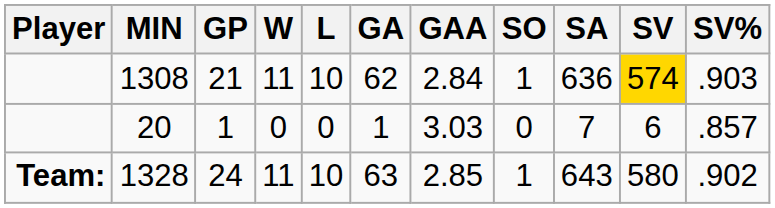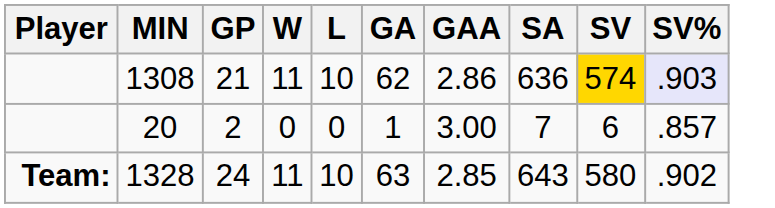- column: SO | 1 | 0 | 1
1308 | GAA: 2.84 -> 2.86
1308 | SV%: no background -> lavender background
20 | GP: 1 -> 2
20 | GAA: 3.03 -> 3.00
